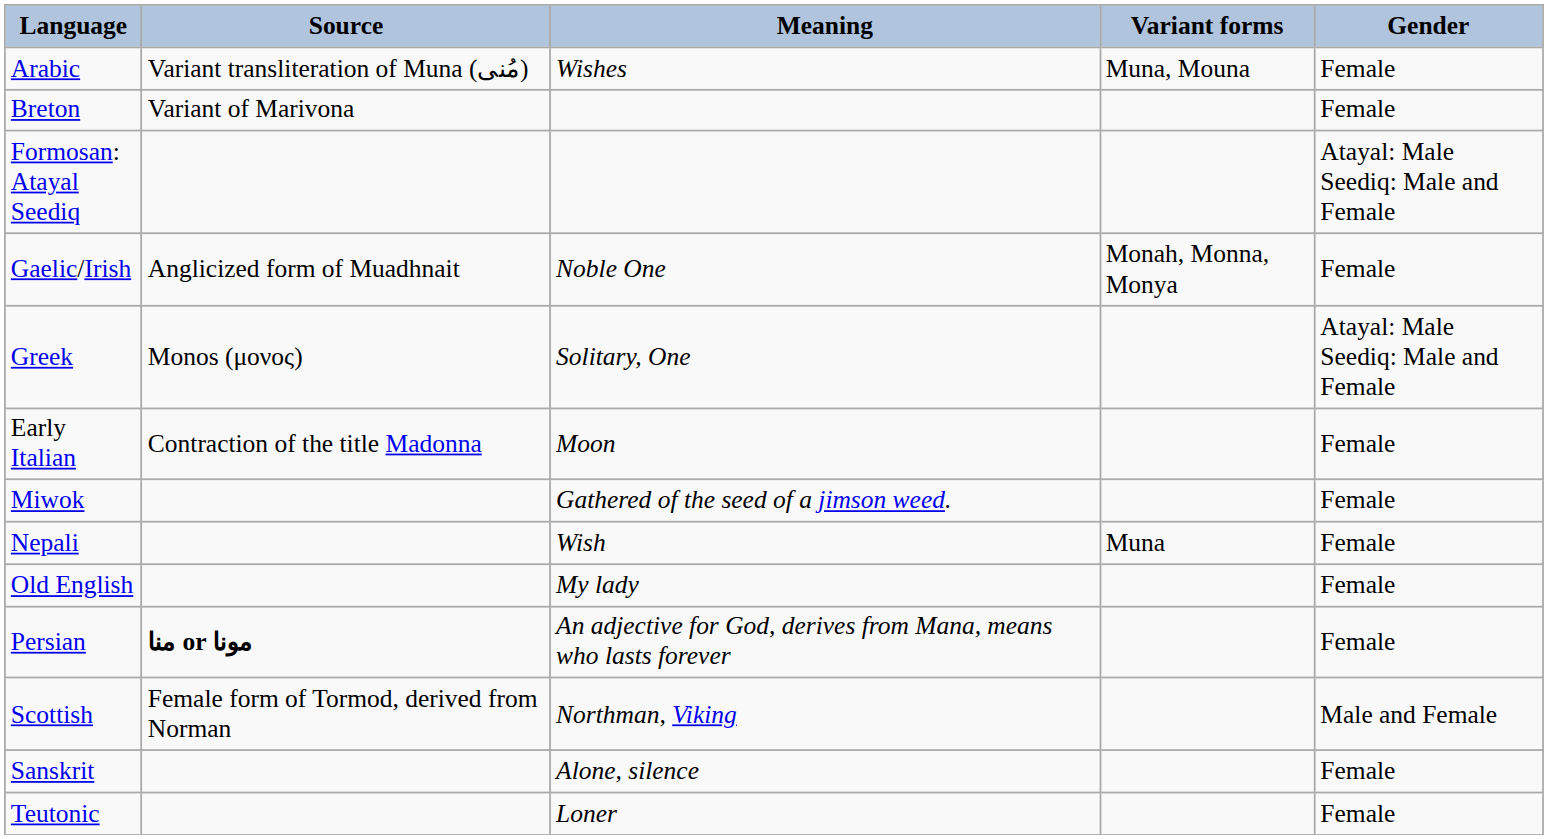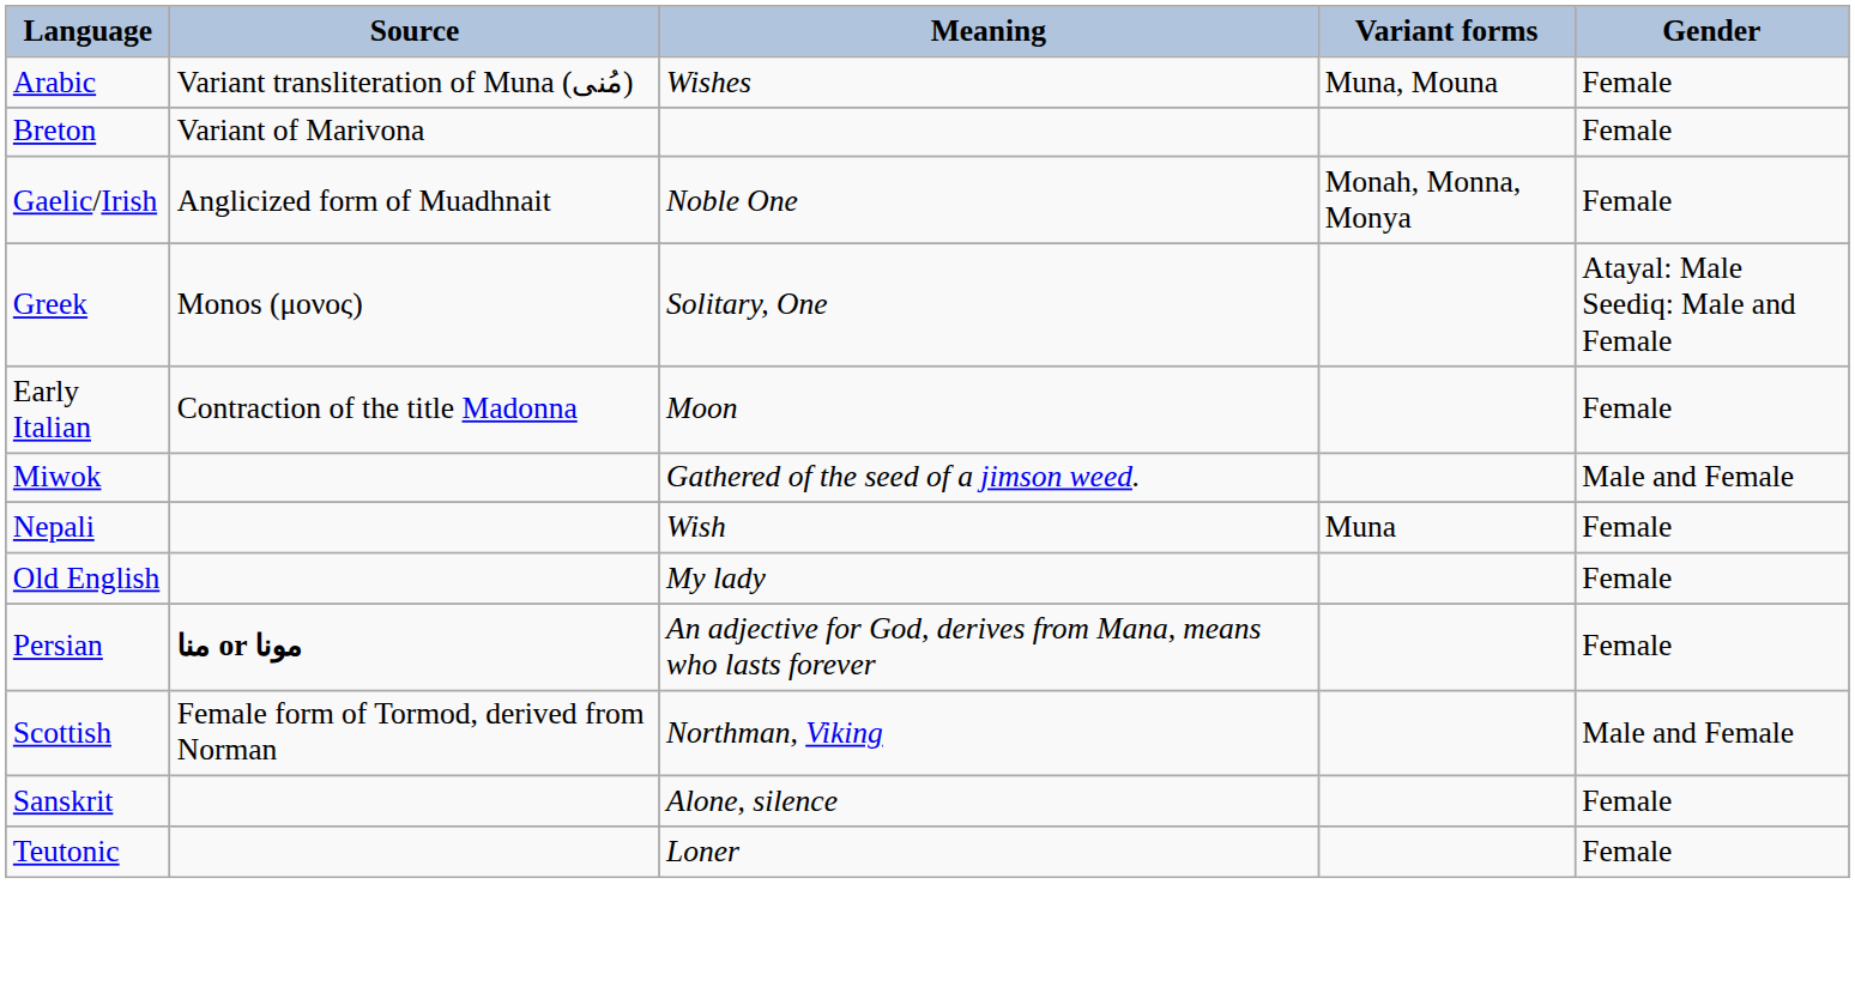- row: Formosan: Atayal Seediq | Atayal: Male Seediq: Male and Female
Miwok | Gender: Female -> Male and Female
